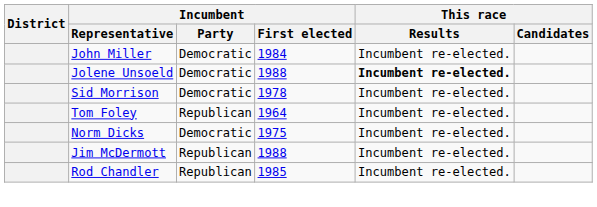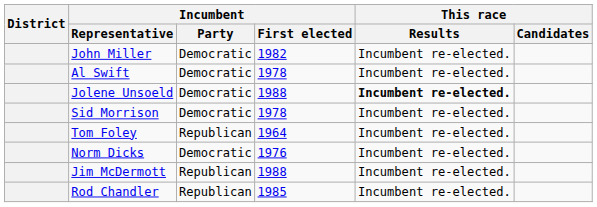John Miller | Incumbent / First elected: 1984 -> 1982
+ row: Al Swift | Democratic | 1978 | Incumbent re-elected.
Norm Dicks | Incumbent / First elected: 1975 -> 1976
